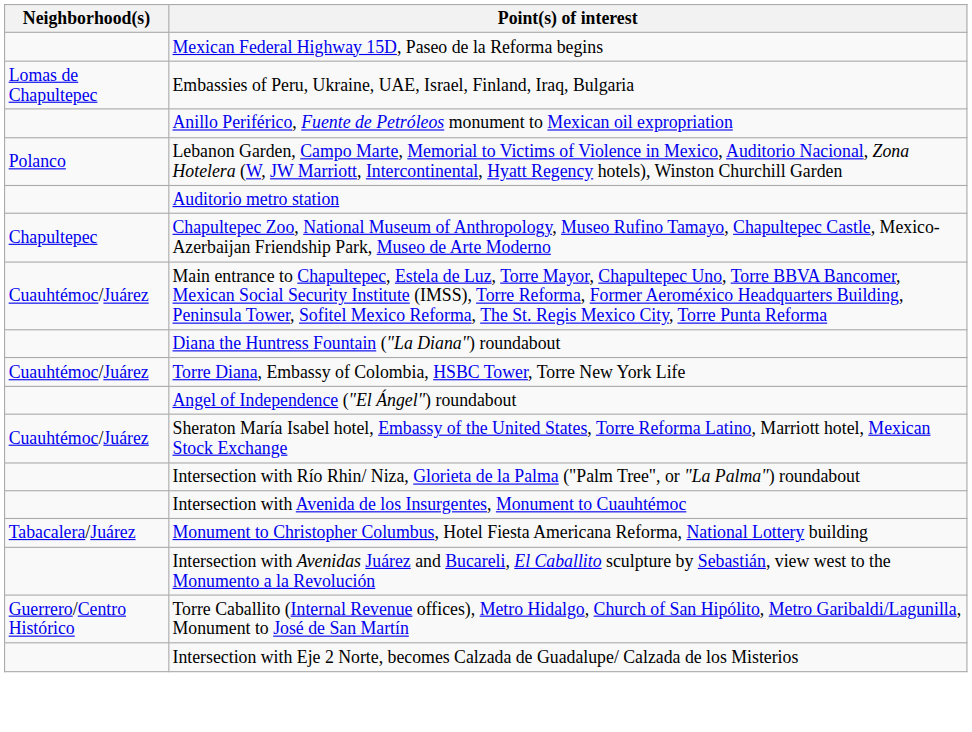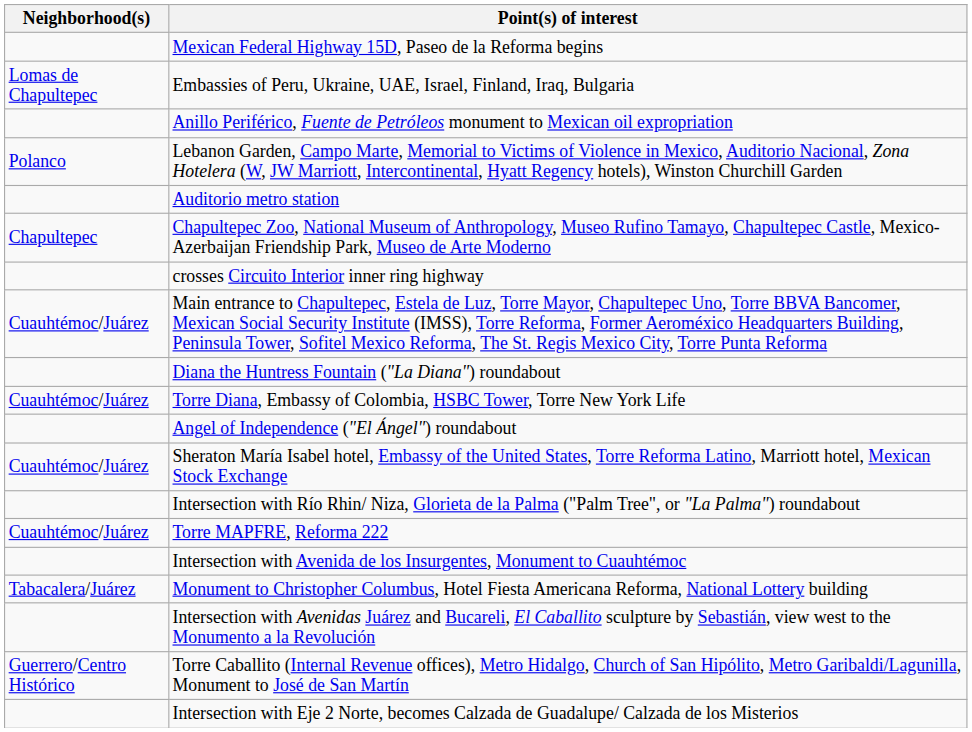+ row: crosses Circuito Interior inner ring highway
+ row: Cuauhtémoc/Juárez | Torre MAPFRE, Reforma 222
